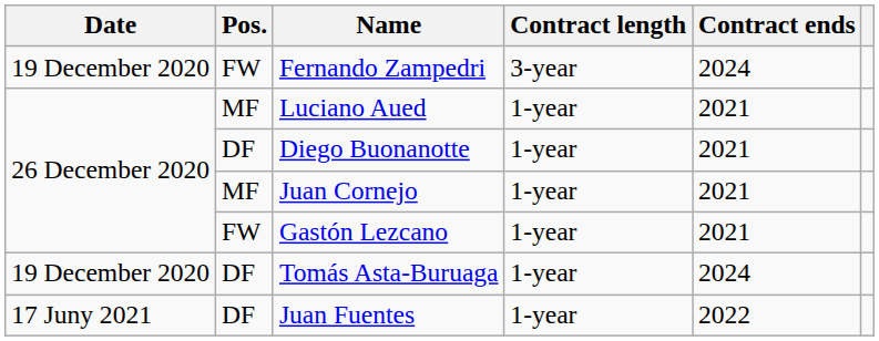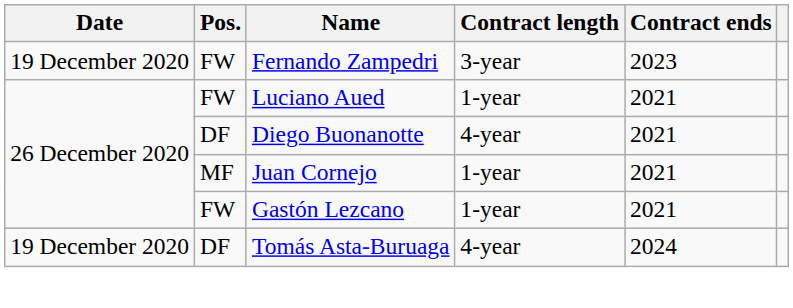Fernando Zampedri | Contract ends: 2024 -> 2023
Luciano Aued | Pos.: MF -> FW
Diego Buonanotte | Contract length: 1-year -> 4-year
Tomás Asta-Buruaga | Contract length: 1-year -> 4-year
- row: 17 Juny 2021 | DF | Juan Fuentes | 1-year | 2022
